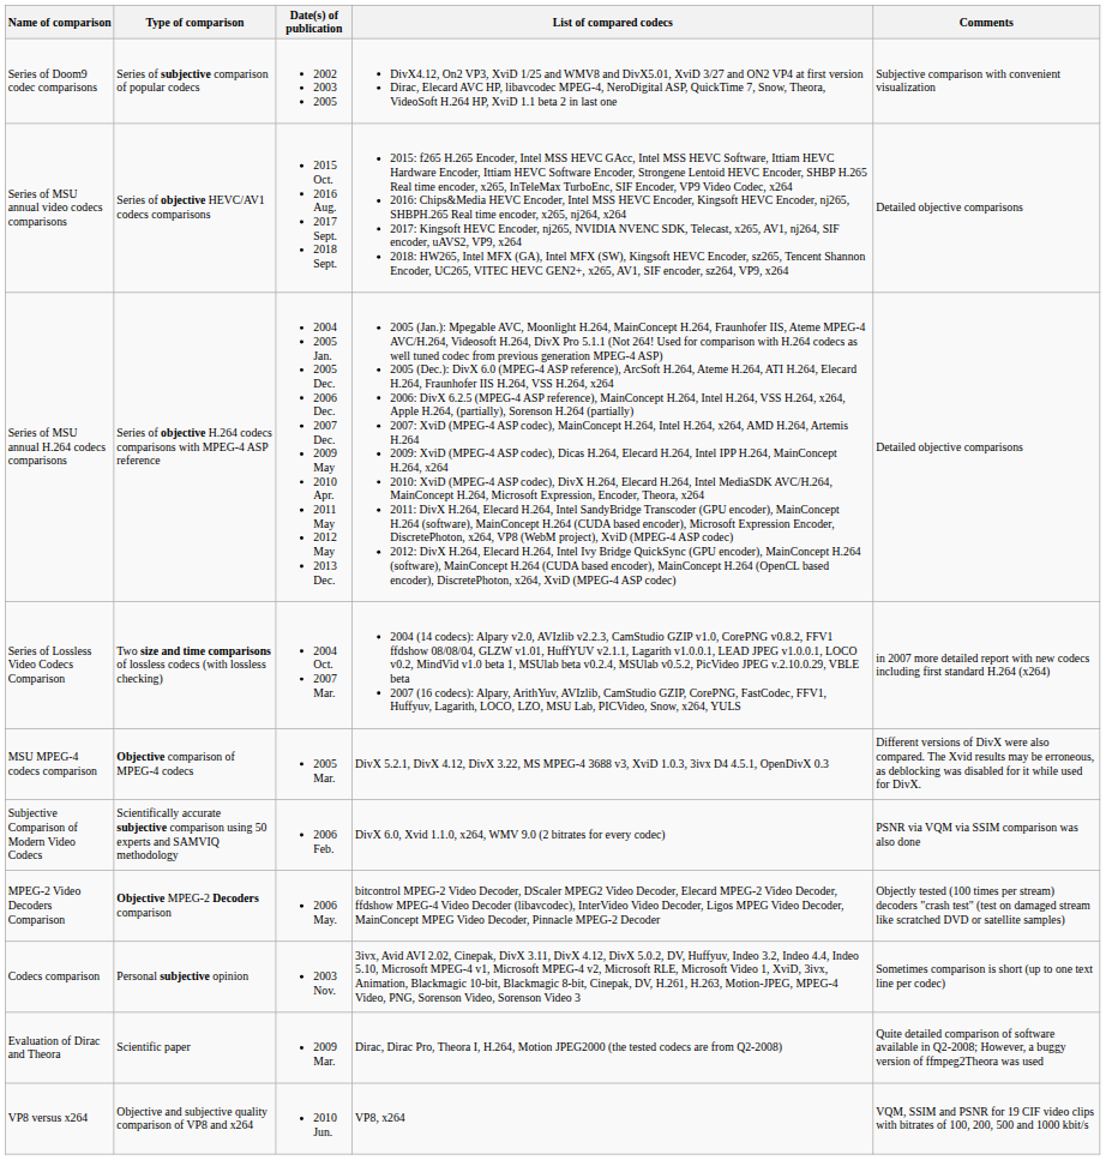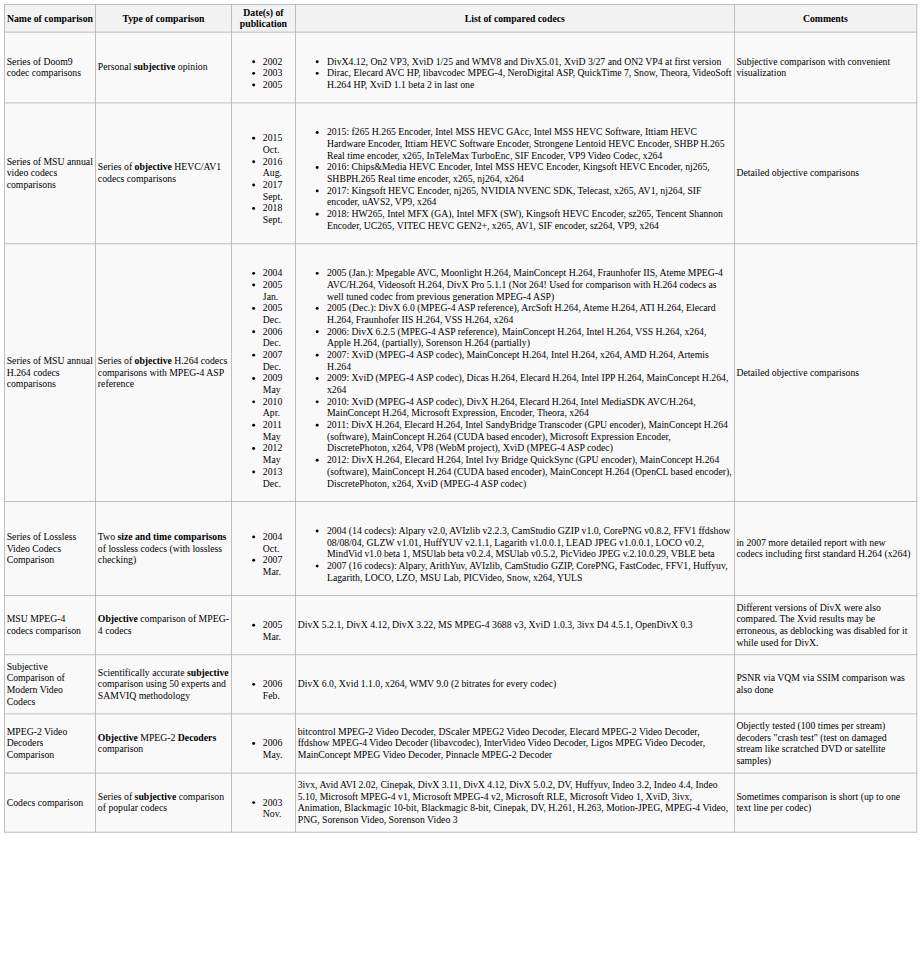Series of Doom9 codec comparisons | Type of comparison: Series of subjective comparison of popular codecs -> Personal subjective opinion
Codecs comparison | Type of comparison: Personal subjective opinion -> Series of subjective comparison of popular codecs
- row: Evaluation of Dirac and Theora | Scientific paper | 2009 Mar. | Dirac, Dirac Pro, Theora I, H.264, Motion JPEG2000 (the tested codecs are from Q2-2008) | Quite detailed comparison of software available in Q2-2008; However, a buggy version of ffmpeg2Theora was used
- row: VP8 versus x264 | Objective and subjective quality comparison of VP8 and x264 | 2010 Jun. | VP8, x264 | VQM, SSIM and PSNR for 19 CIF video clips with bitrates of 100, 200, 500 and 1000 kbit/s
